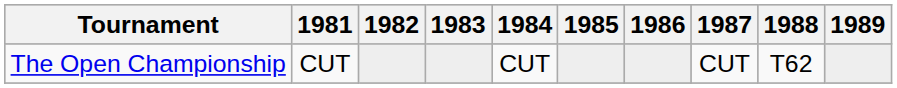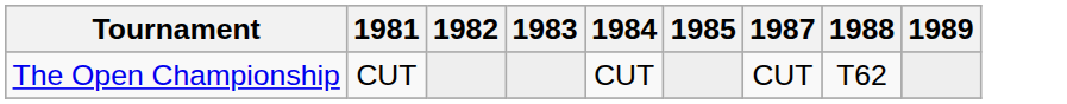- column: 1986
